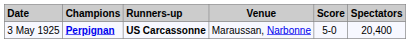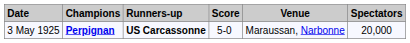columns swapped: Score <-> Venue
3 May 1925 | Spectators: 20,400 -> 20,000
